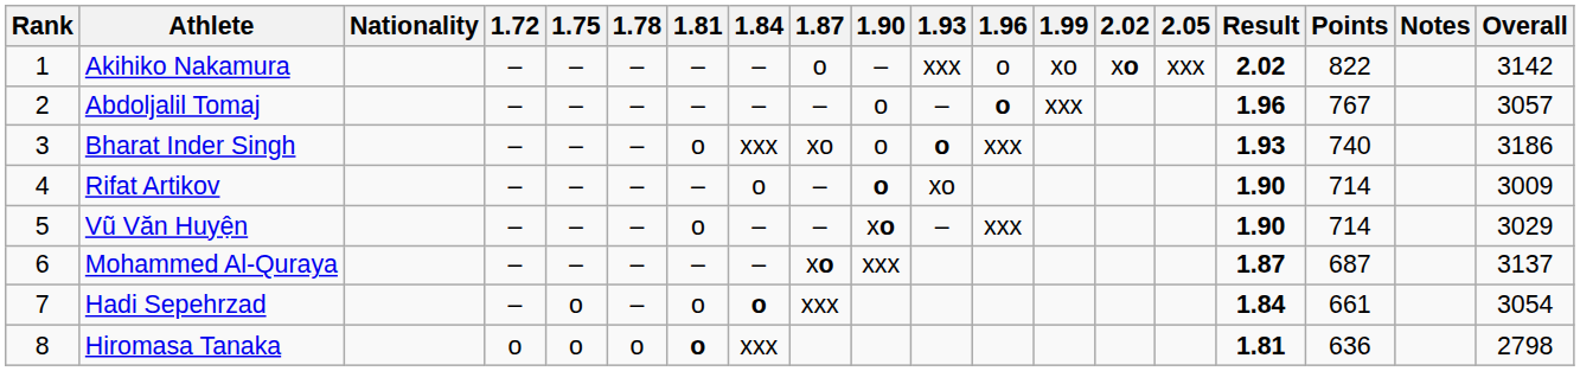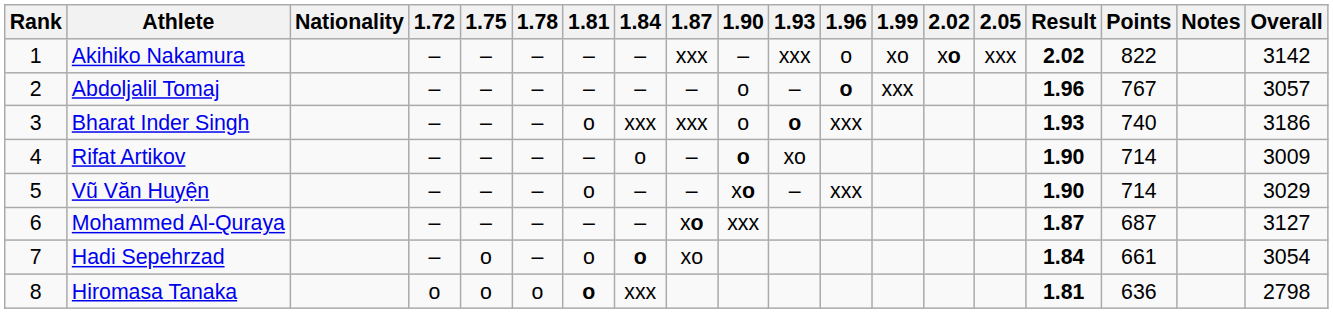Akihiko Nakamura | 1.87: o -> xxx
Bharat Inder Singh | 1.87: xo -> xxx
Mohammed Al-Quraya | Overall: 3137 -> 3127
Hadi Sepehrzad | 1.87: xxx -> xo
